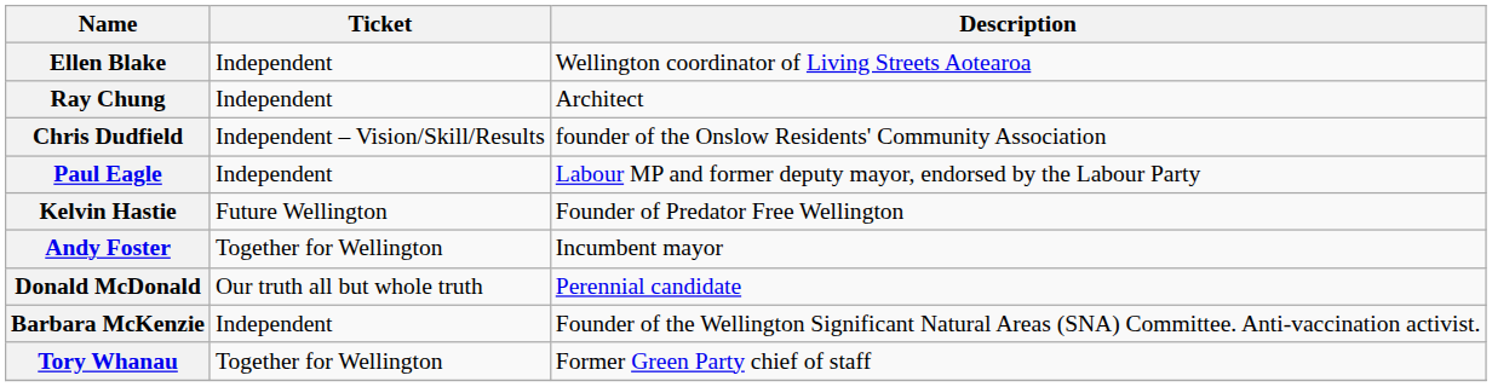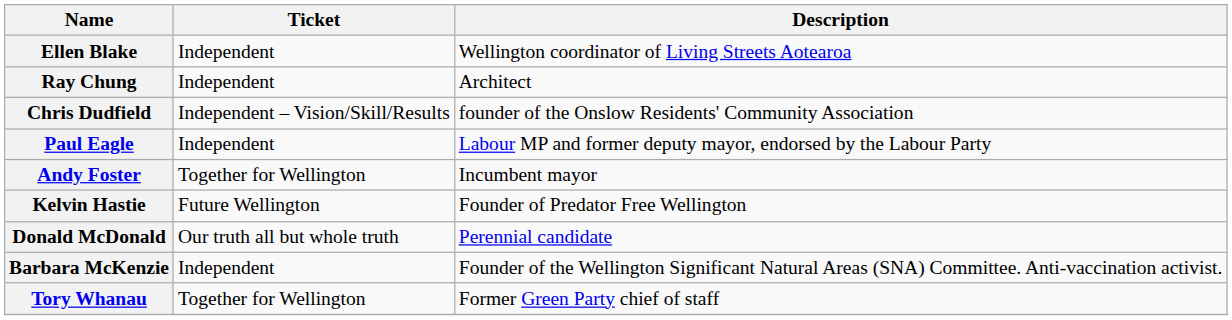rows swapped: Andy Foster <-> Kelvin Hastie
